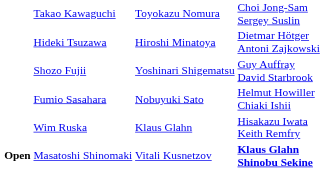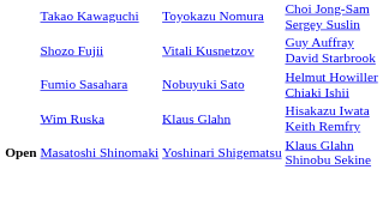- row: Hideki Tsuzawa | Hiroshi Minatoya | Dietmar Hötger Antoni Zajkowski
Shozo Fujii | column 3: Yoshinari Shigematsu -> Vitali Kusnetzov
Masatoshi Shinomaki | column 3: Vitali Kusnetzov -> Yoshinari Shigematsu
Masatoshi Shinomaki | column 4: bold -> normal
